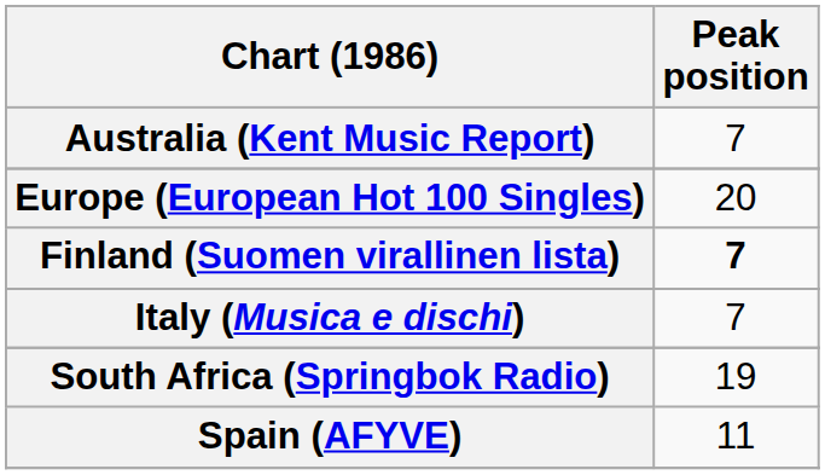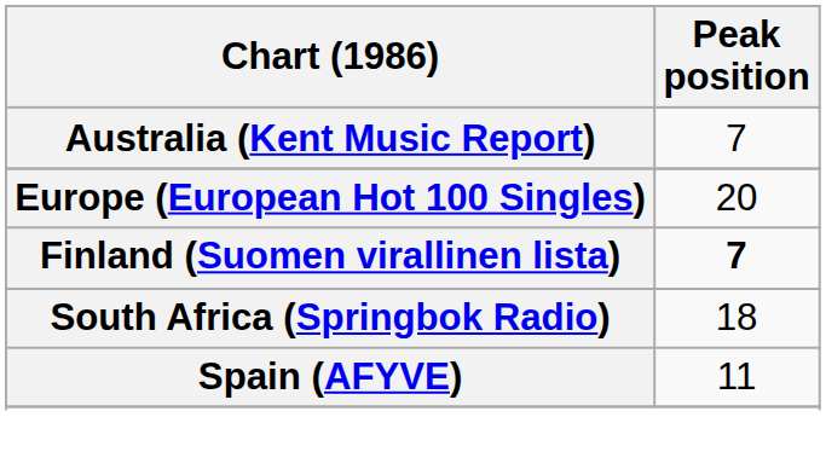- row: Italy (Musica e dischi) | 7
South Africa (Springbok Radio) | Peak position: 19 -> 18
